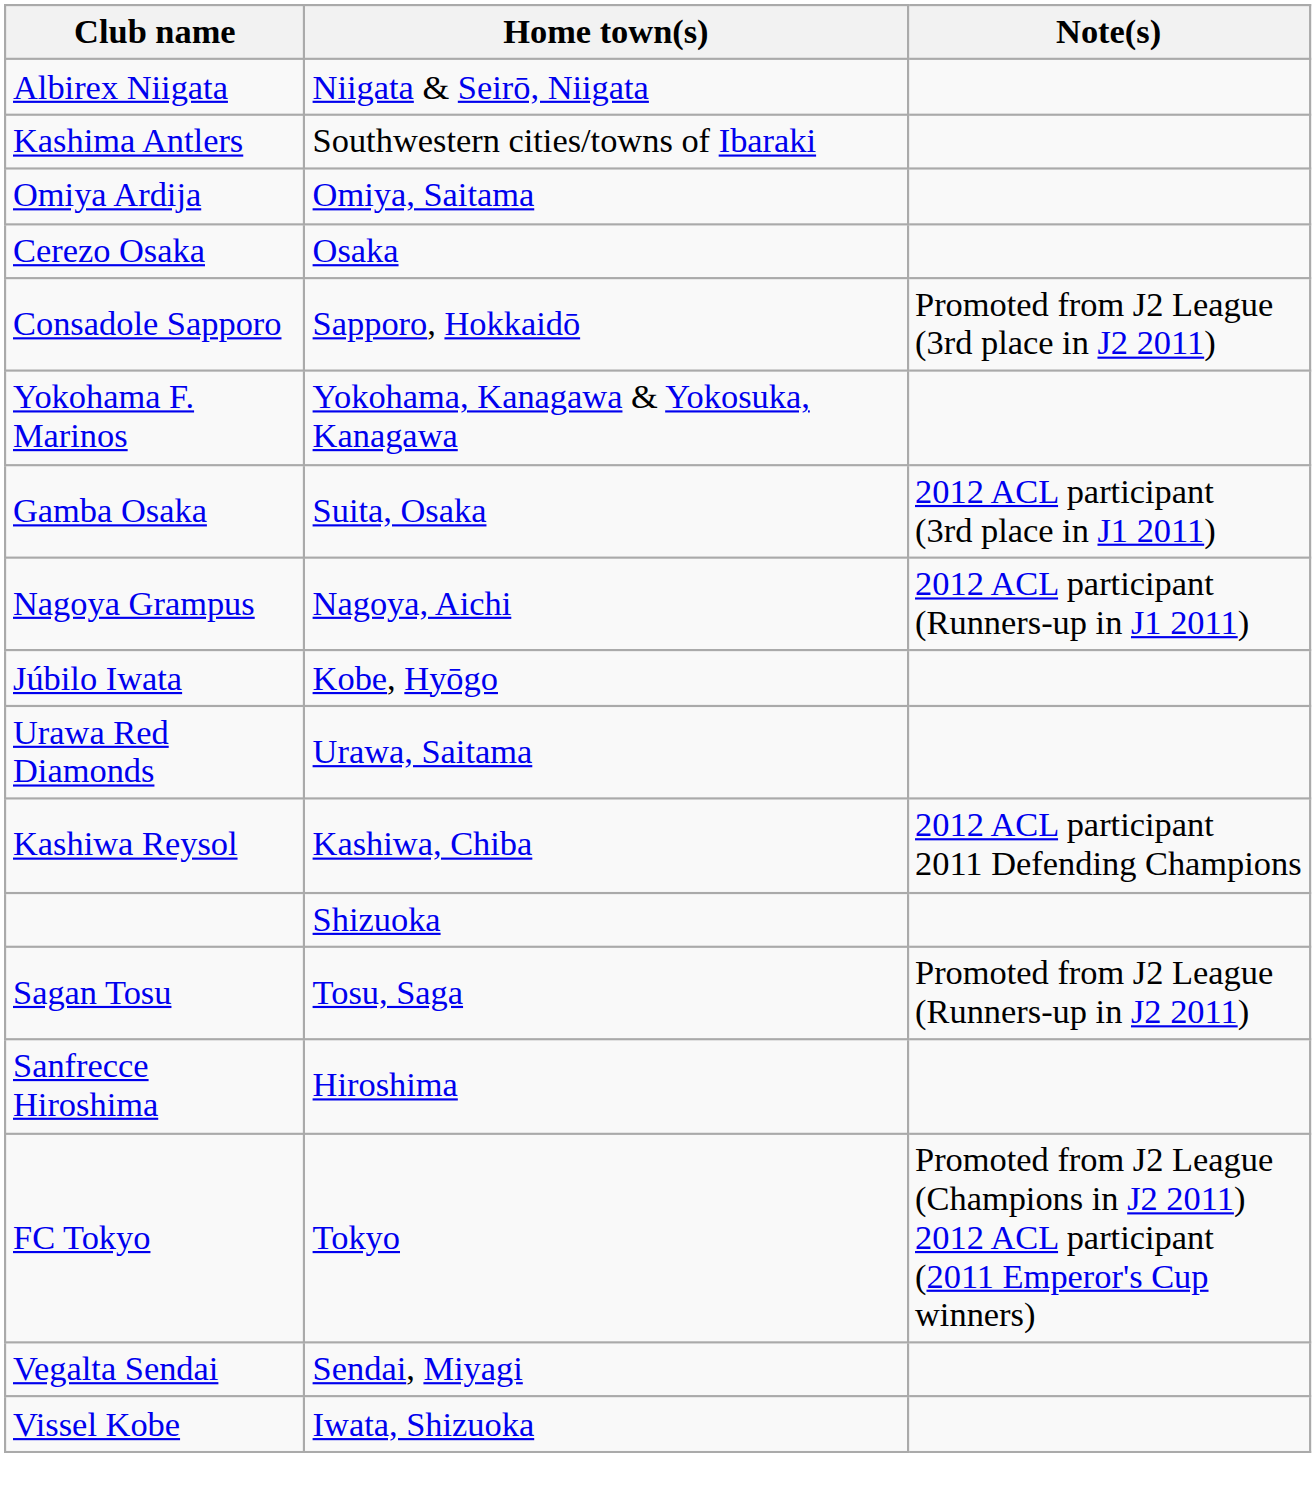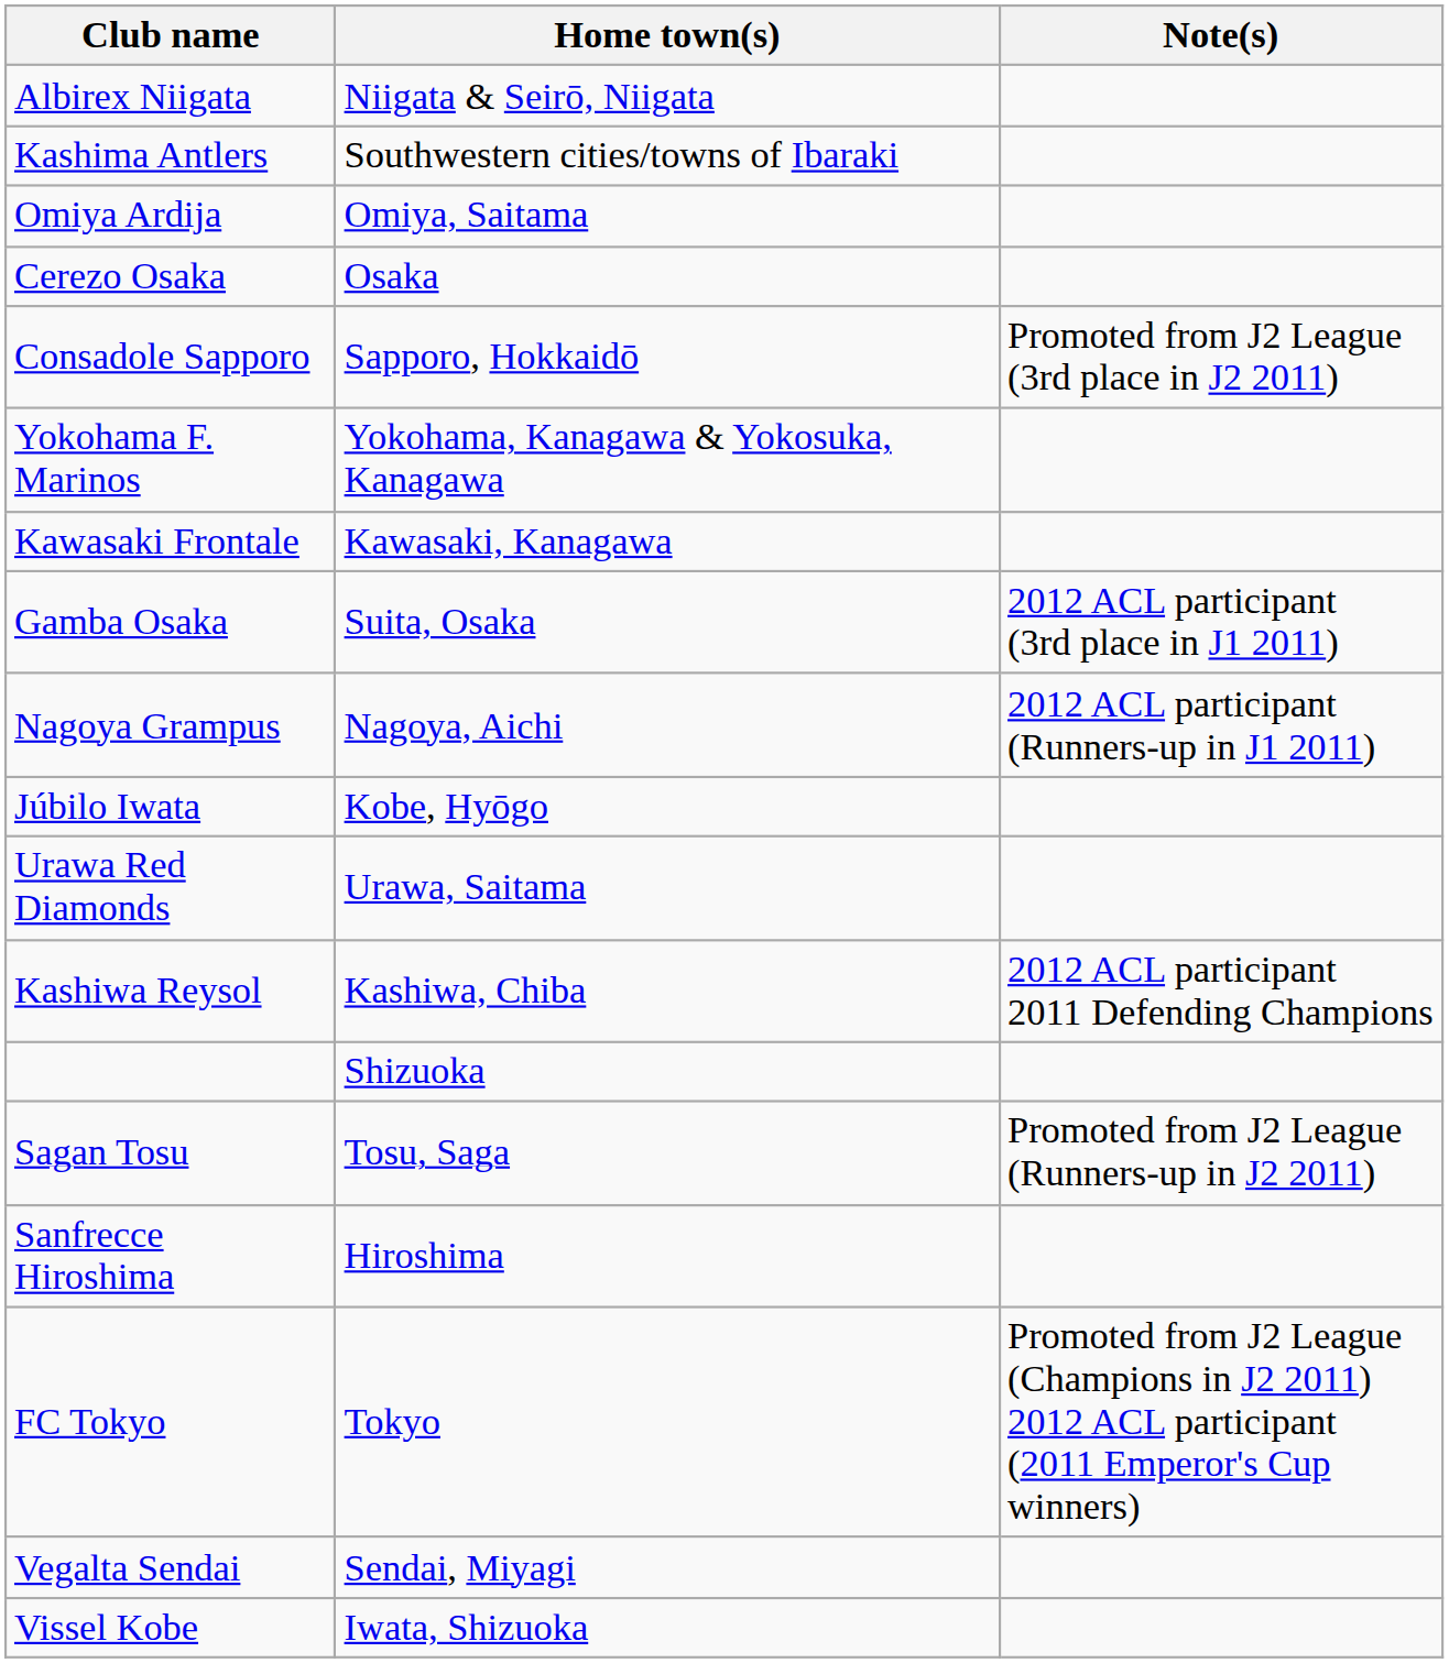+ row: Kawasaki Frontale | Kawasaki, Kanagawa
